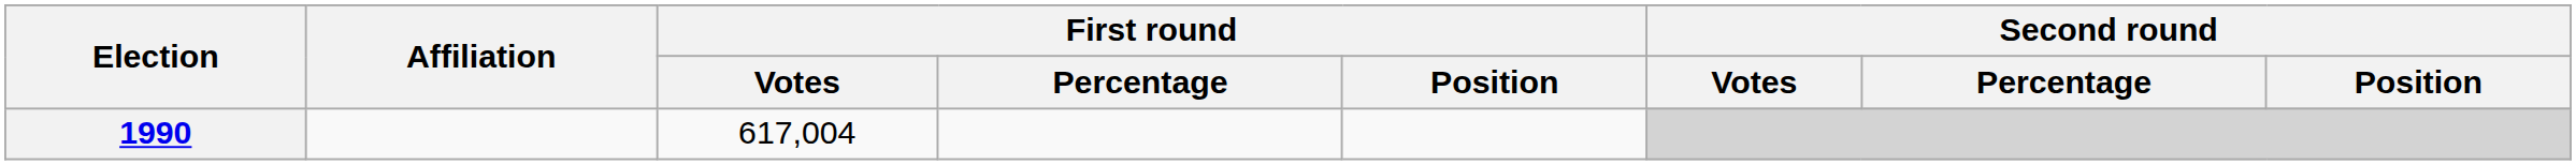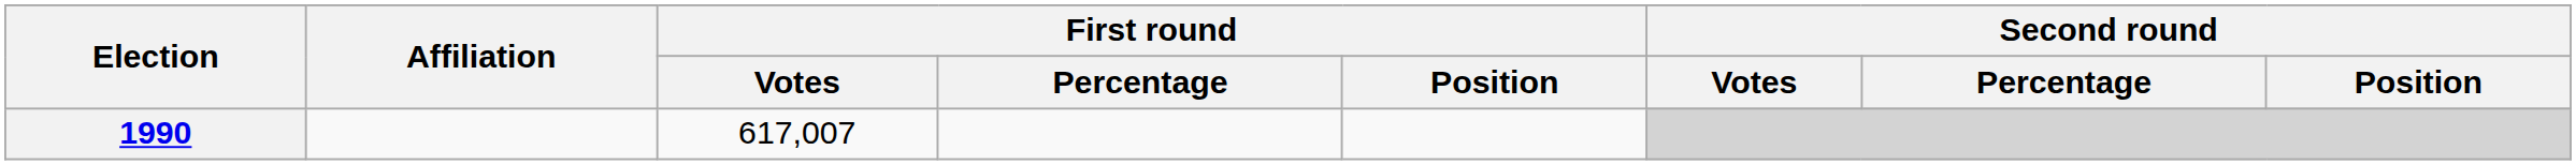1990 | First round / Votes: 617,004 -> 617,007
